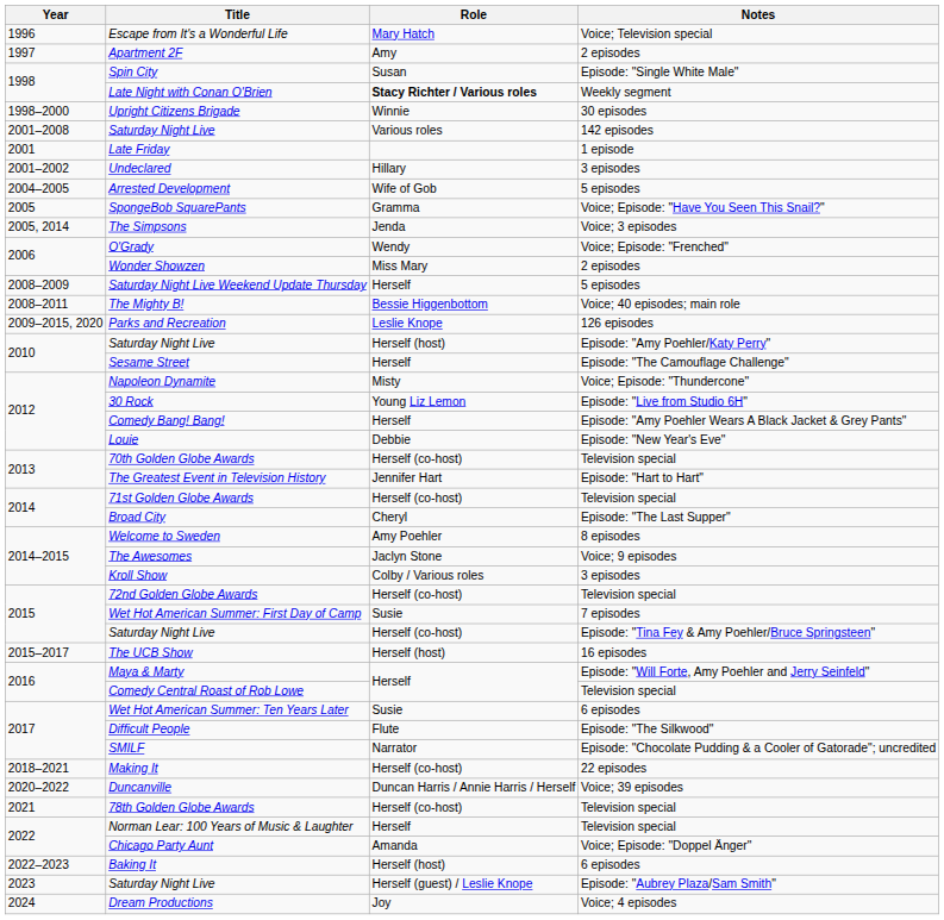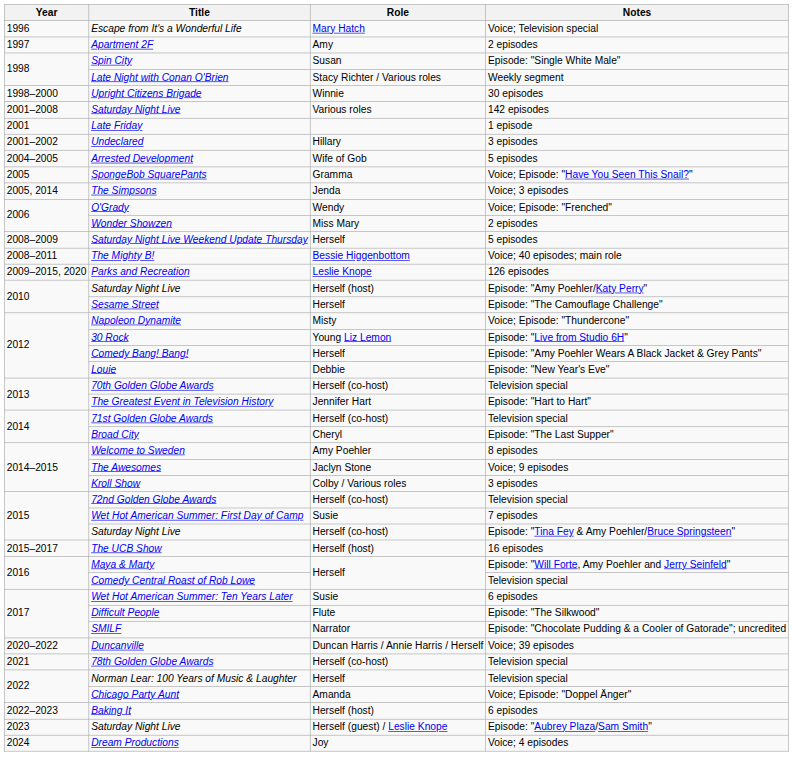Late Night with Conan O'Brien | Role: bold -> normal
- row: 2018–2021 | Making It | Herself (co-host) | 22 episodes
